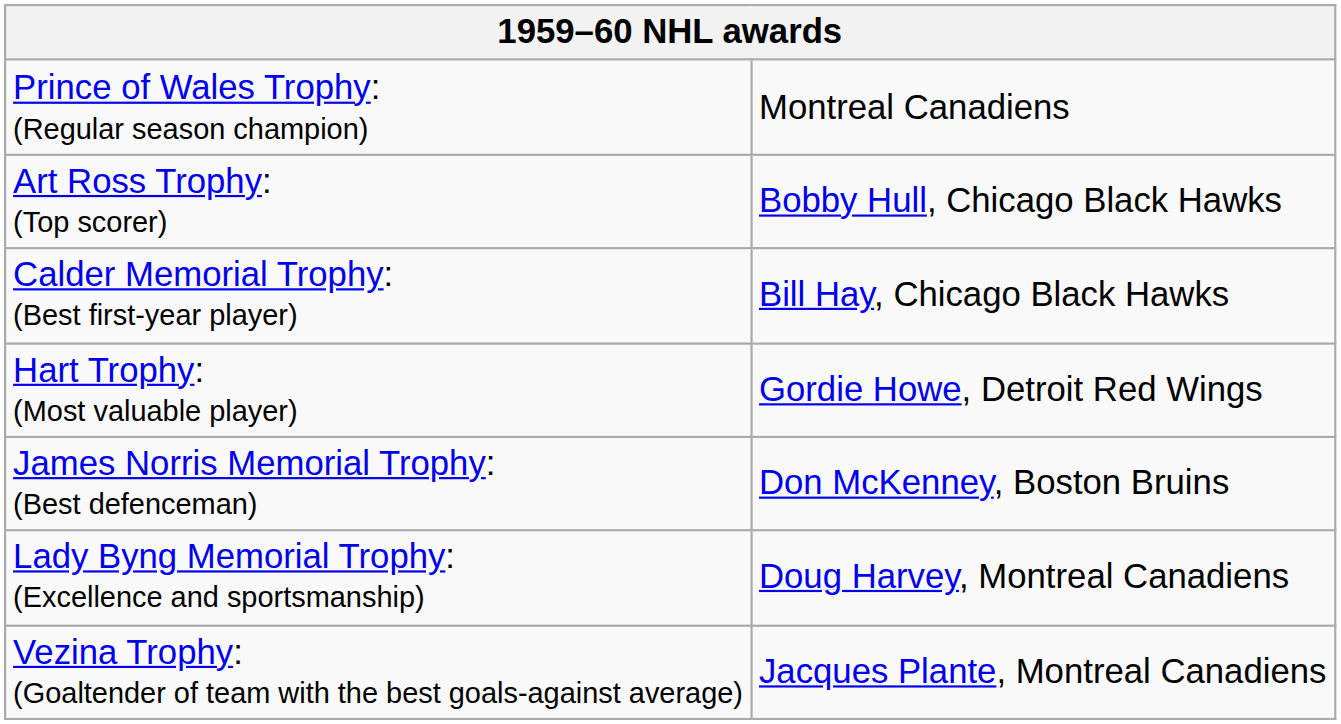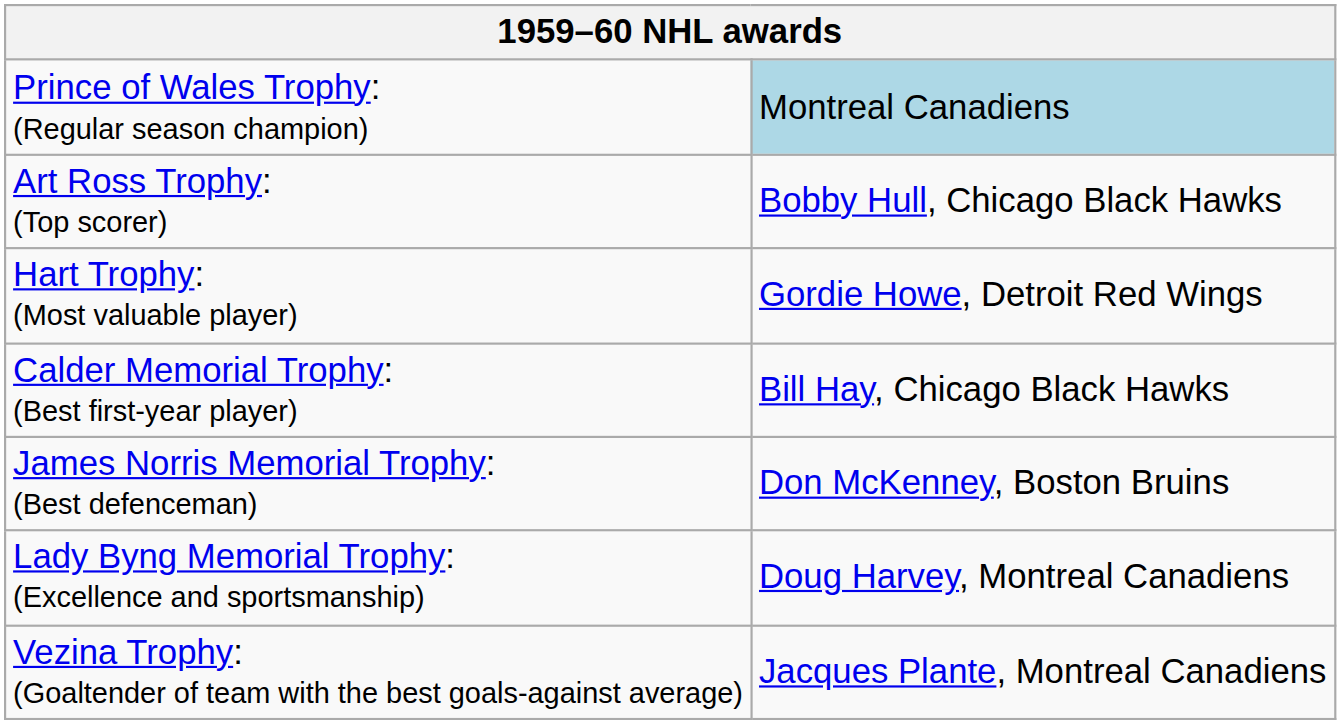Prince of Wales Trophy: (Regular season champion) | column 2: no background -> lightblue background
rows swapped: Calder Memorial Trophy: (Best first-year player) <-> Hart Trophy: (Most valuable player)
